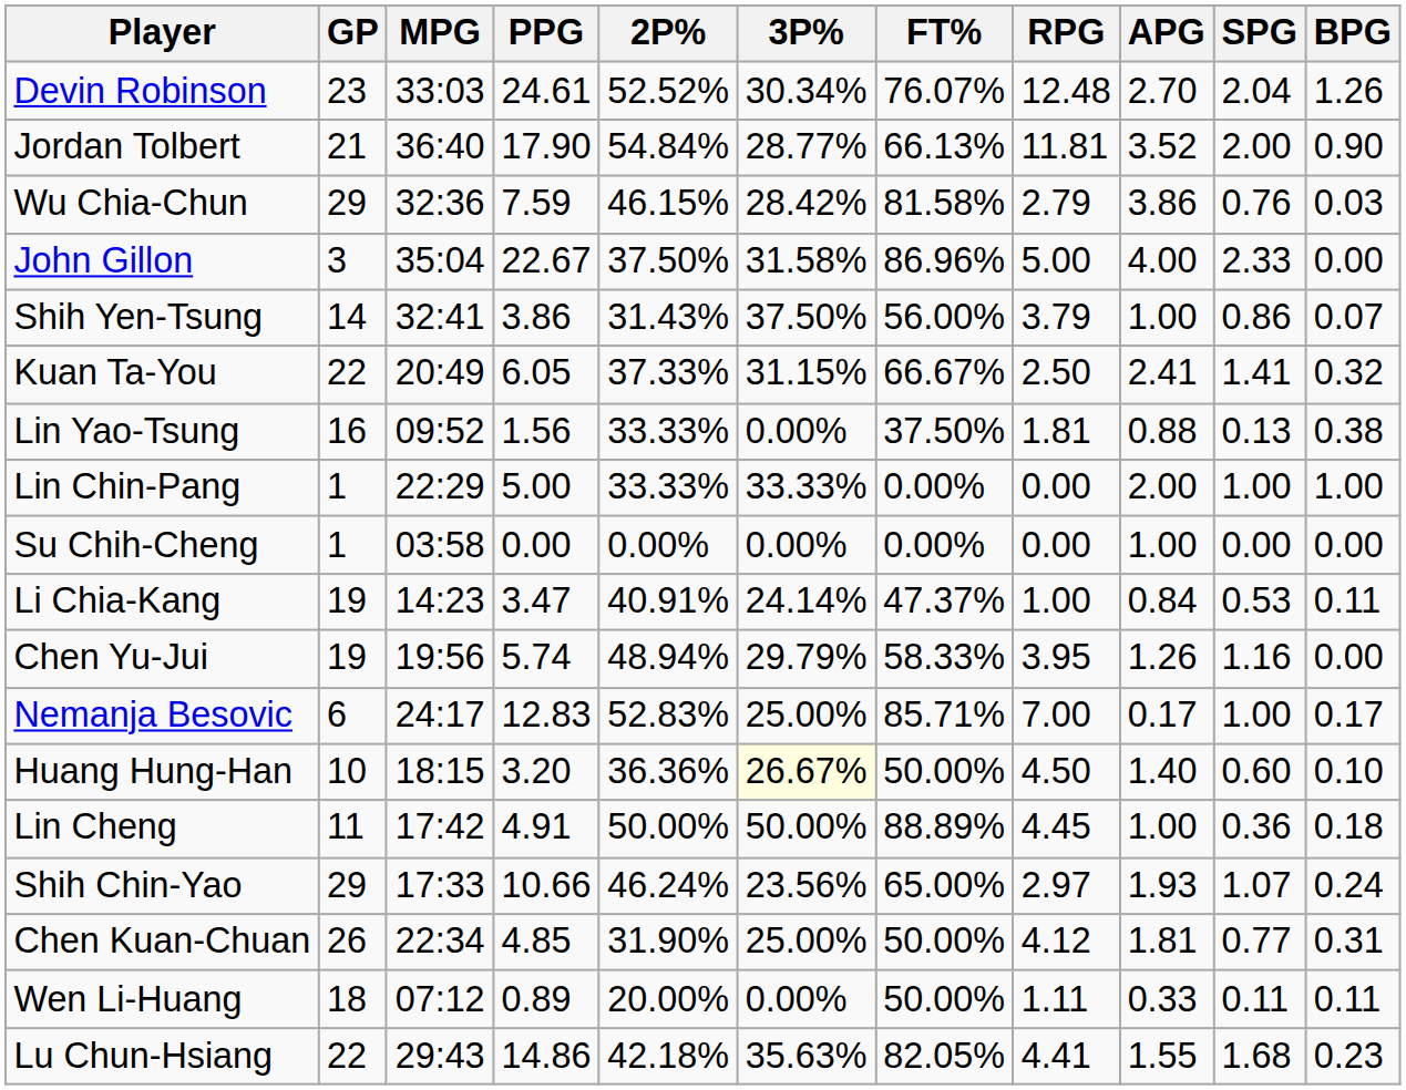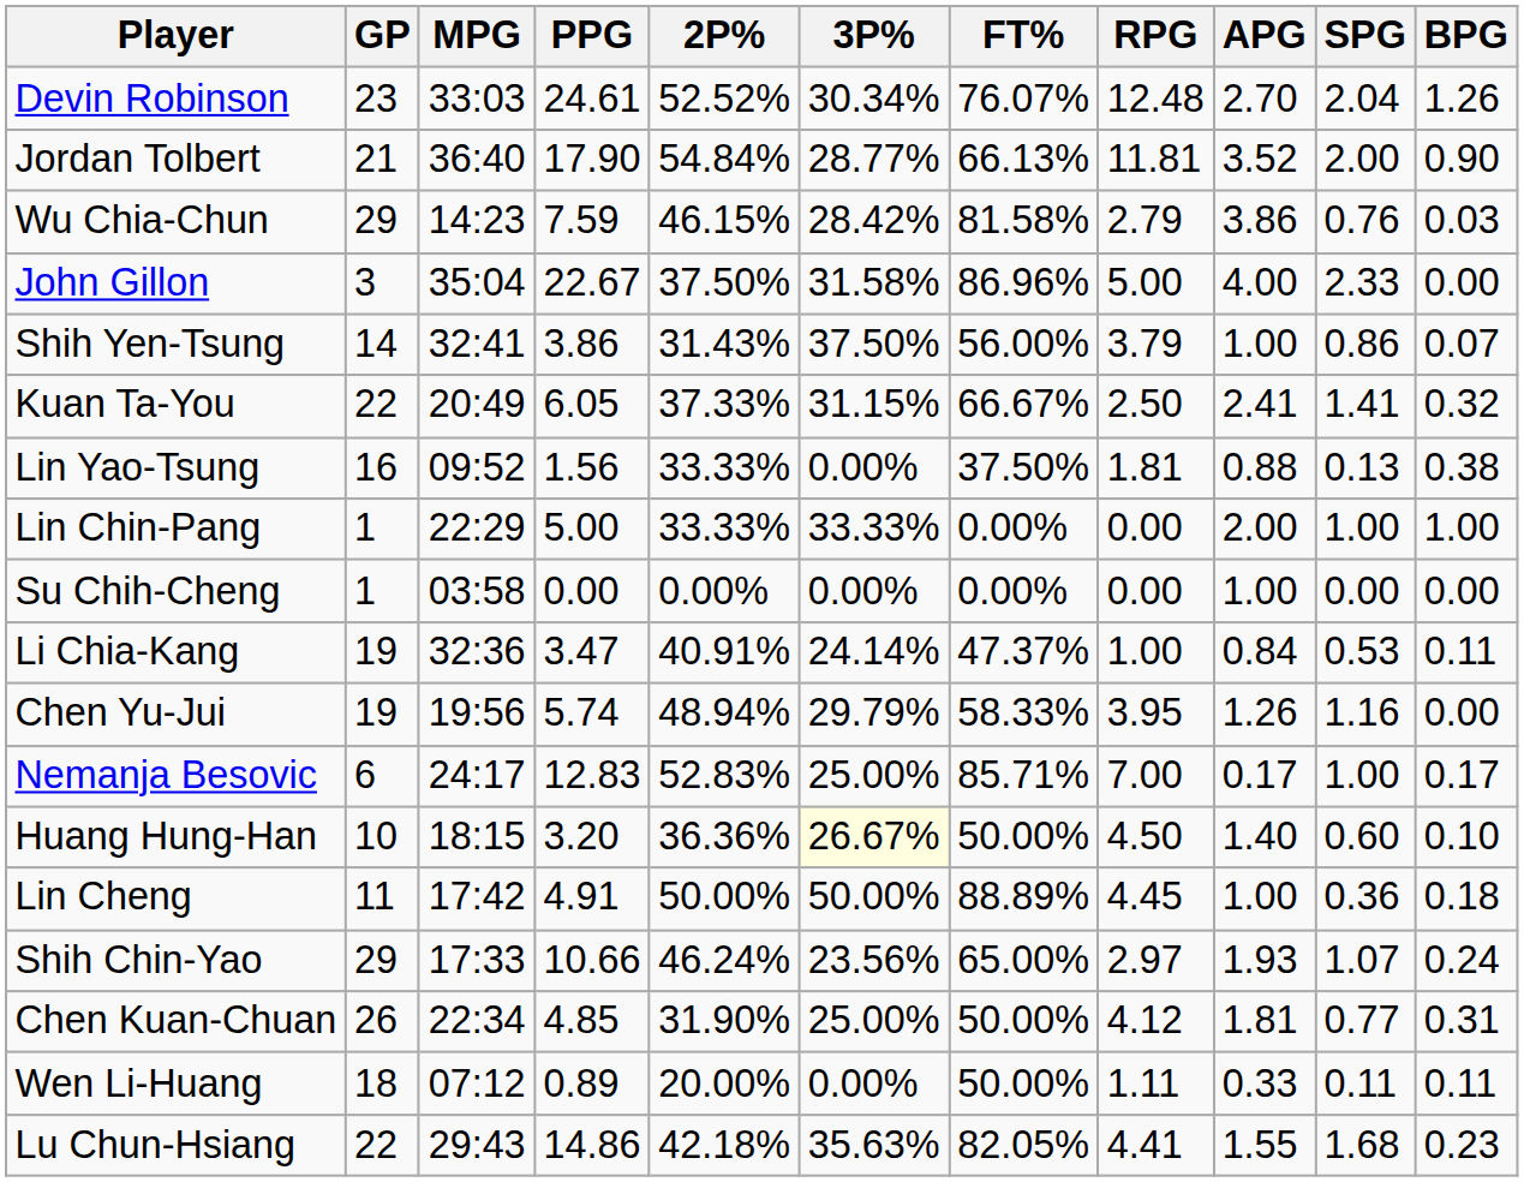Wu Chia-Chun | MPG: 32:36 -> 14:23
Li Chia-Kang | MPG: 14:23 -> 32:36
